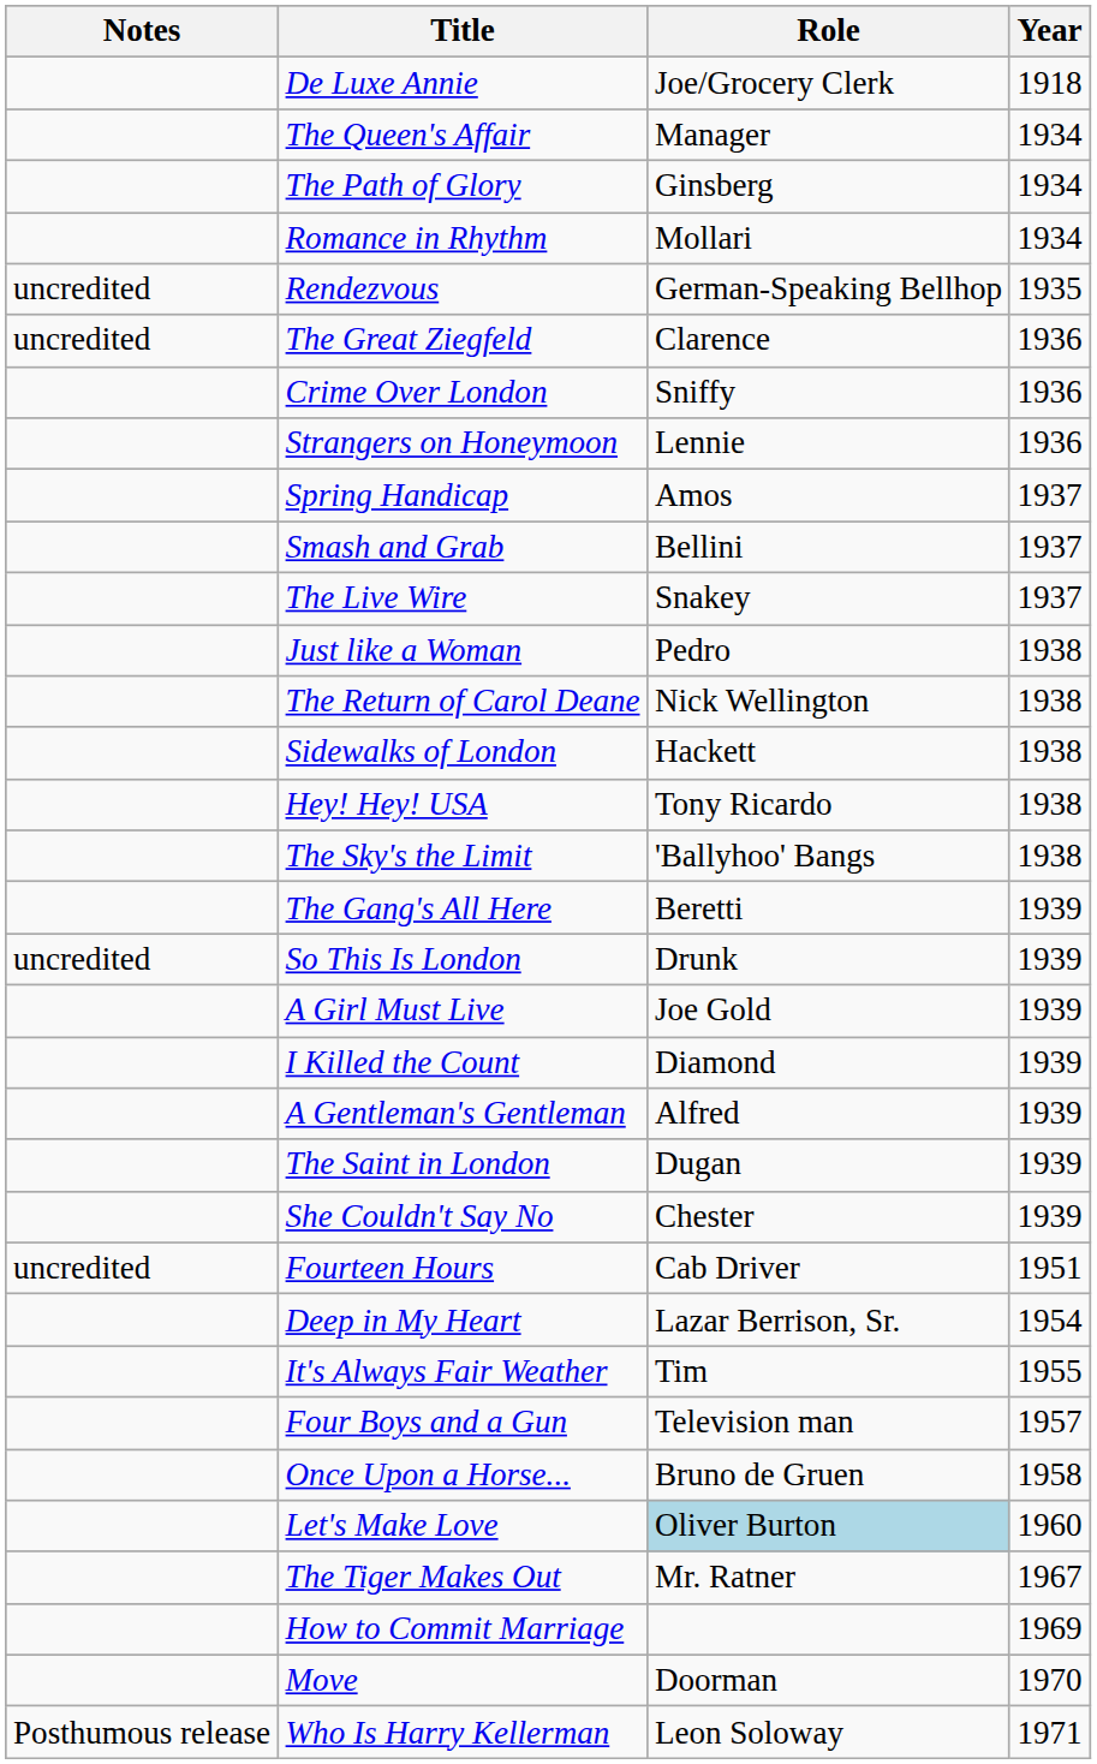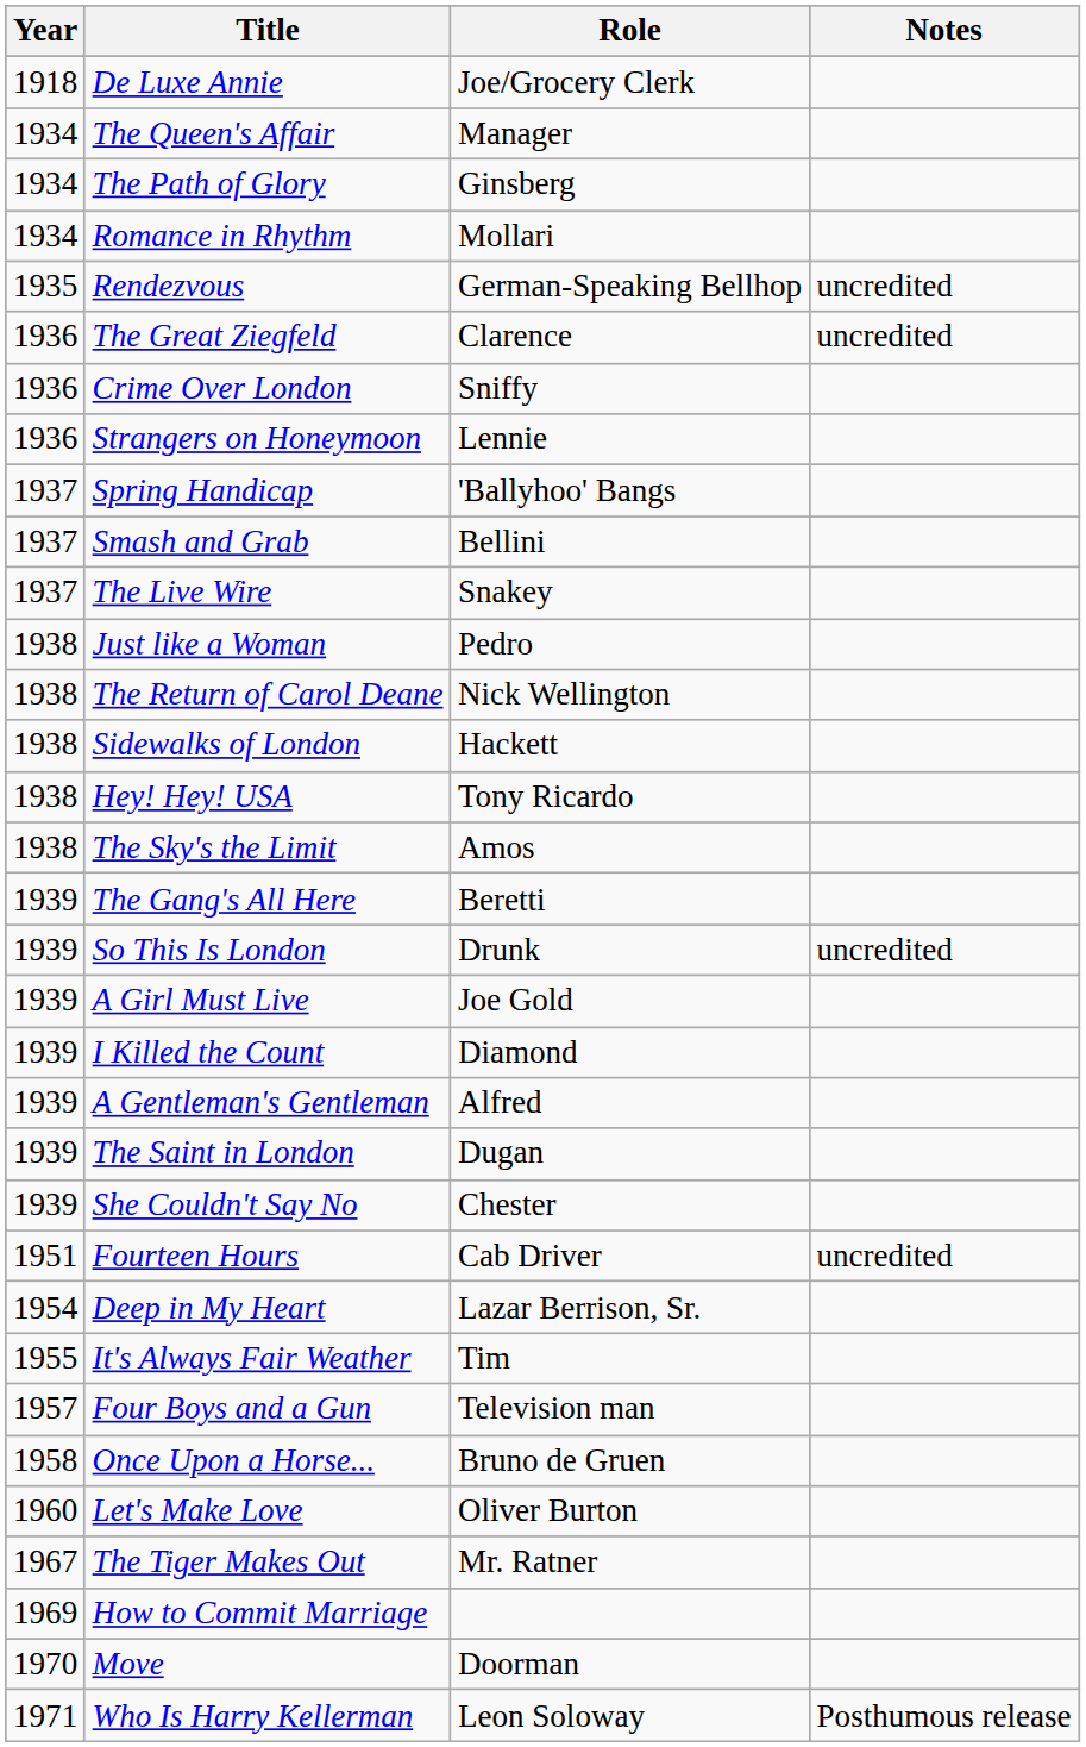columns swapped: Year <-> Notes
Spring Handicap | Role: Amos -> 'Ballyhoo' Bangs
The Sky's the Limit | Role: 'Ballyhoo' Bangs -> Amos
Let's Make Love | Role: lightblue background -> no background
